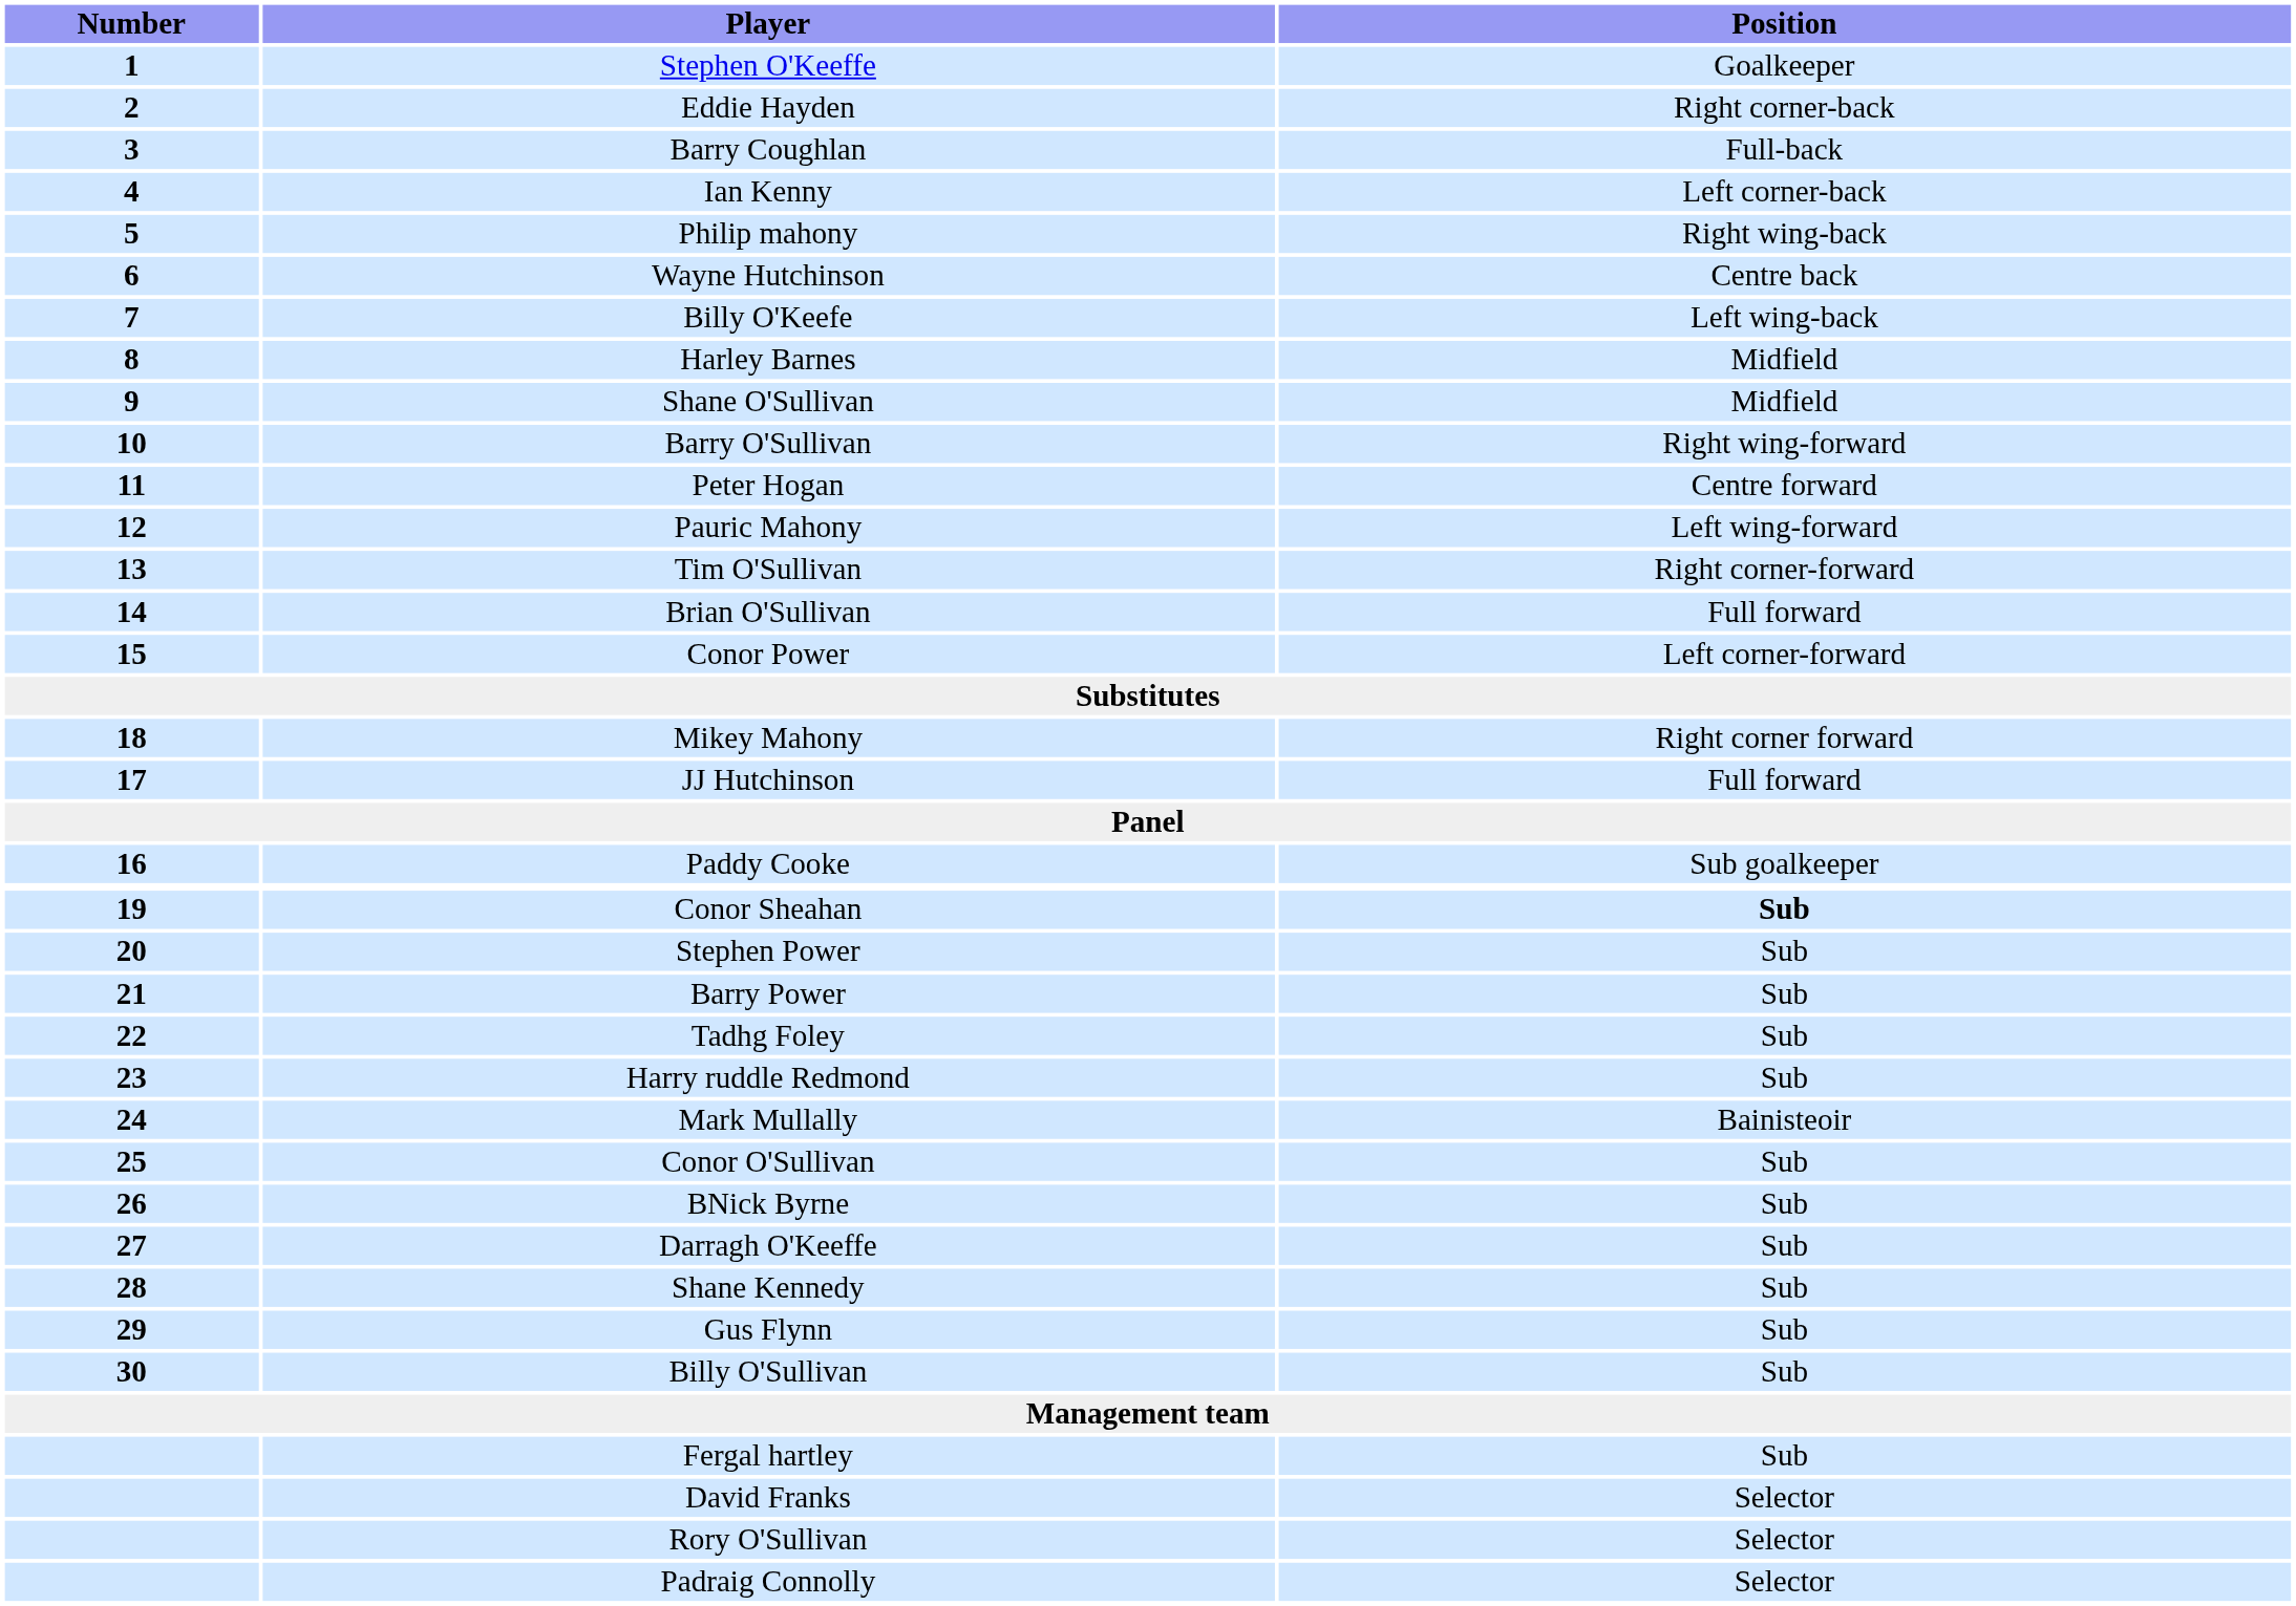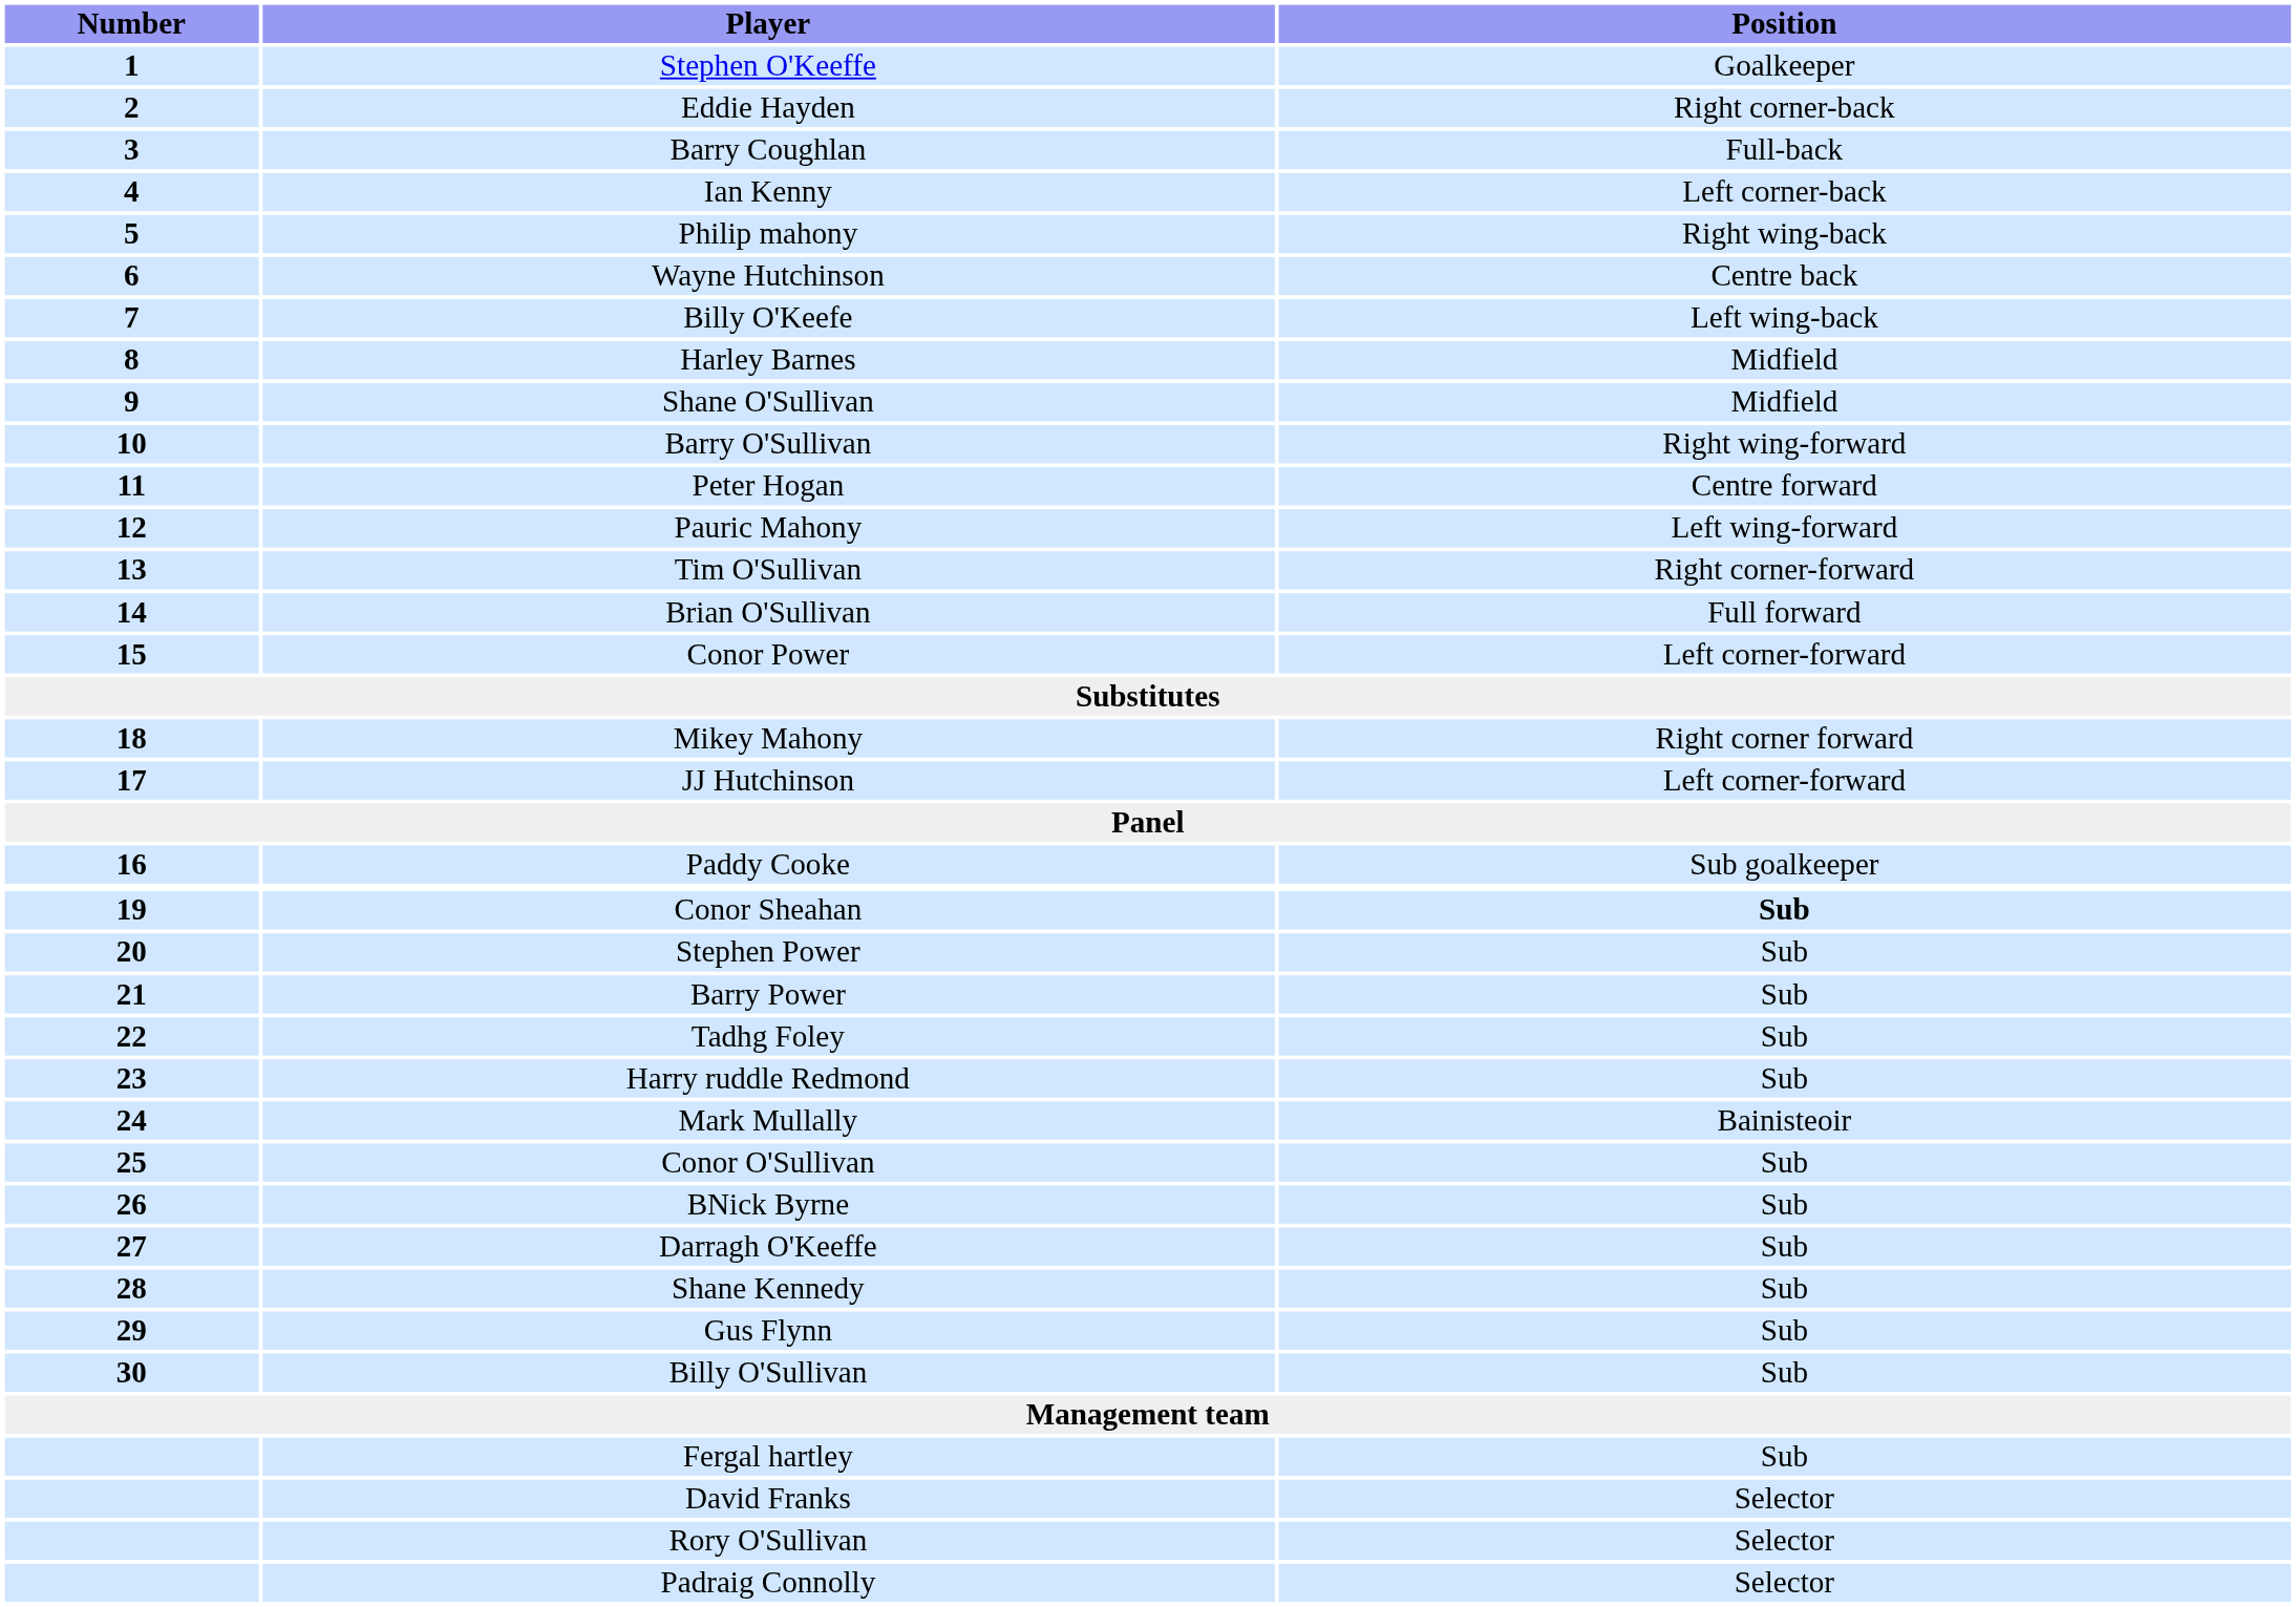JJ Hutchinson | Position: Full forward -> Left corner-forward
